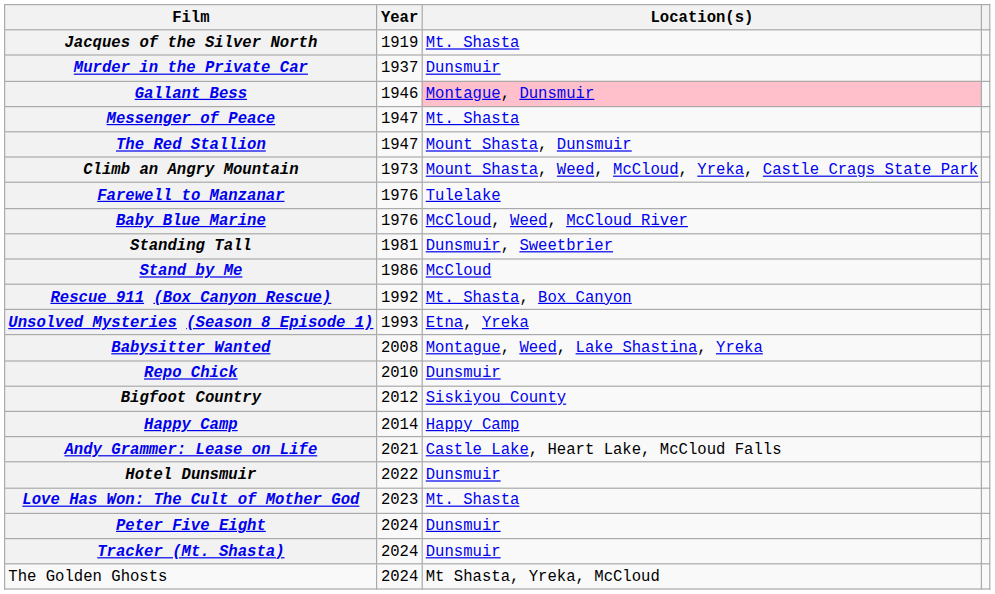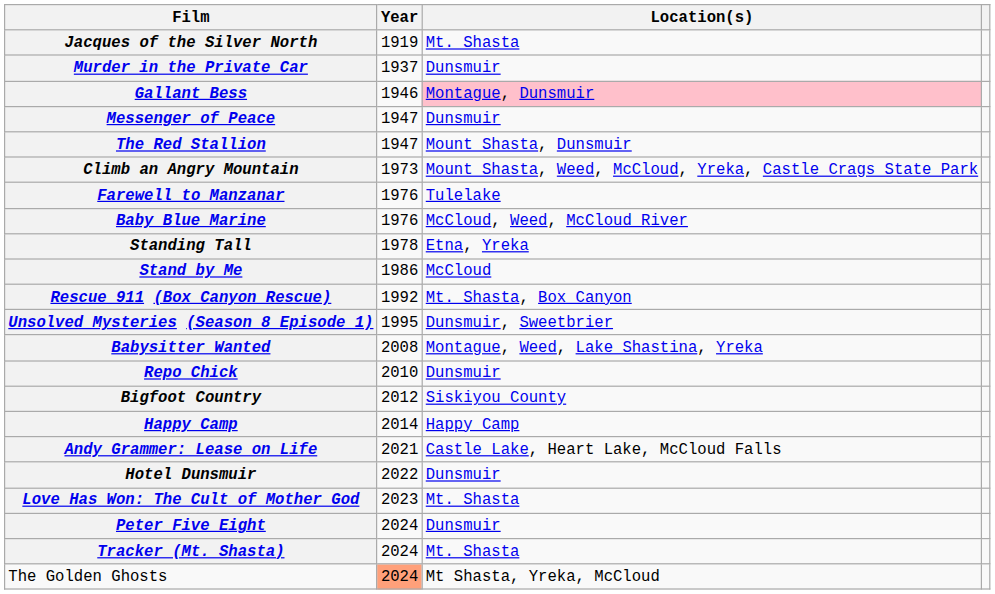Messenger of Peace | Location(s): Mt. Shasta -> Dunsmuir
Standing Tall | Year: 1981 -> 1978
Standing Tall | Location(s): Dunsmuir, Sweetbrier -> Etna, Yreka
Unsolved Mysteries (Season 8 Episode 1) | Year: 1993 -> 1995
Unsolved Mysteries (Season 8 Episode 1) | Location(s): Etna, Yreka -> Dunsmuir, Sweetbrier
Tracker (Mt. Shasta) | Location(s): Dunsmuir -> Mt. Shasta
The Golden Ghosts | Year: no background -> lightsalmon background
